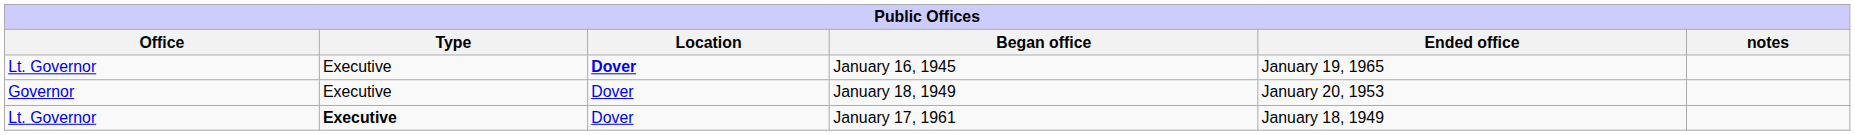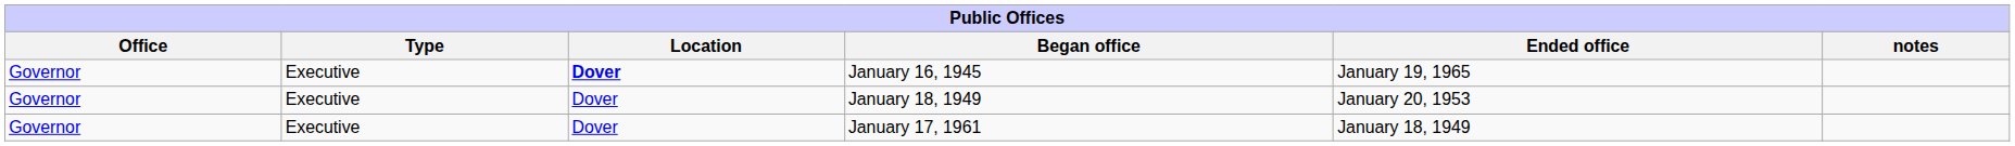January 16, 1945 | Office: Lt. Governor -> Governor
January 17, 1961 | Office: Lt. Governor -> Governor
January 17, 1961 | Type: bold -> normal
